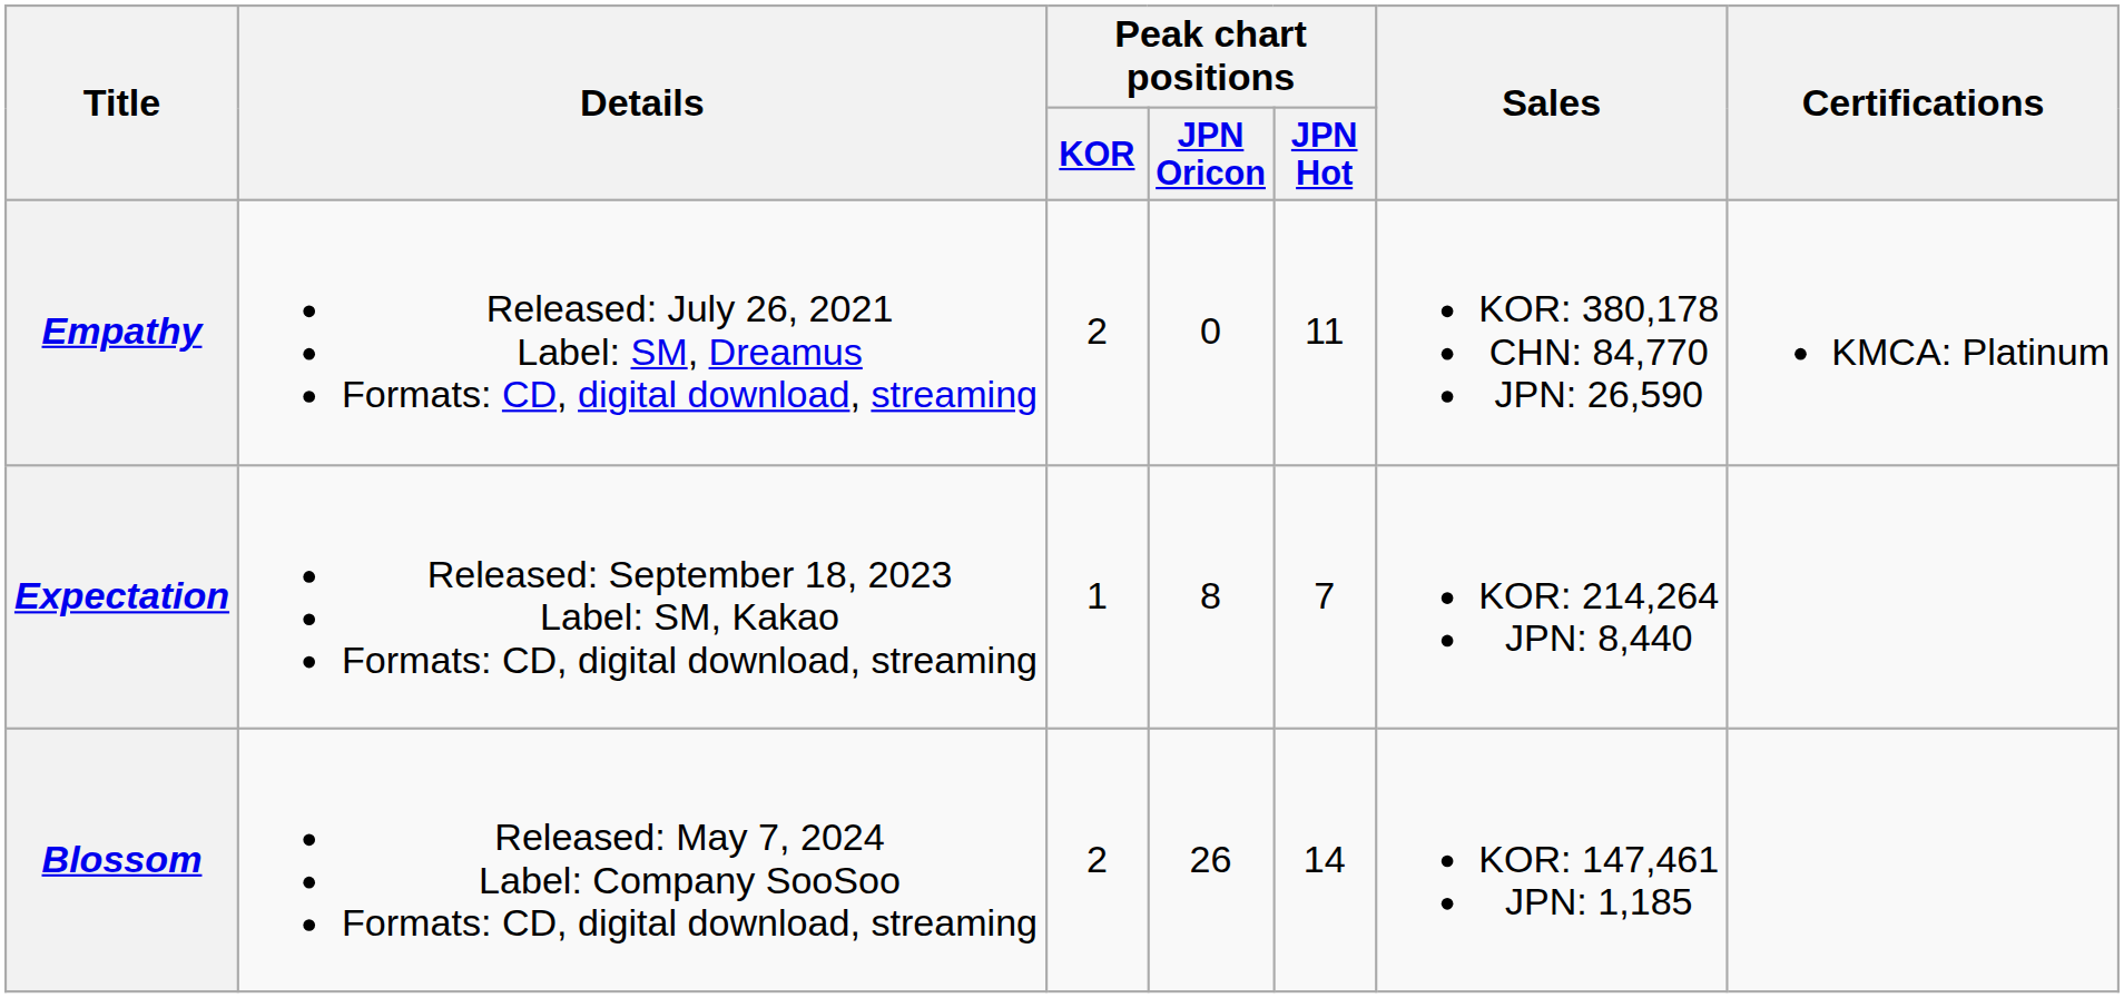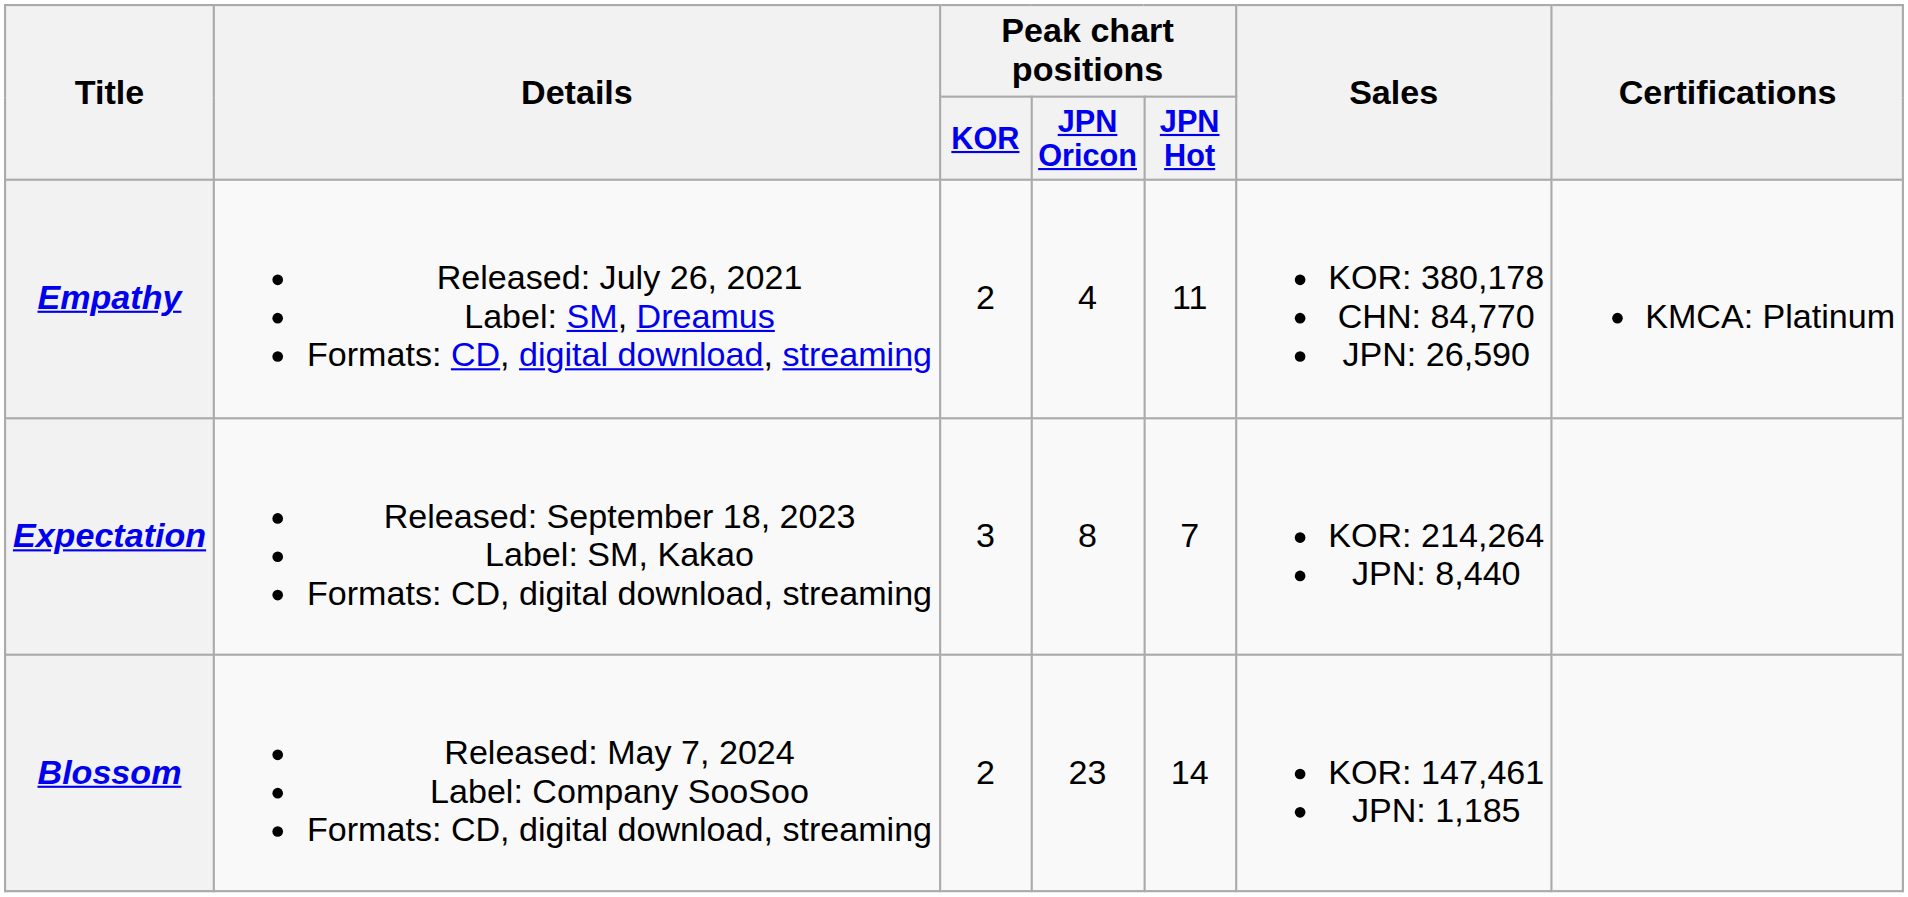Empathy | Peak chart positions / JPN Oricon: 0 -> 4
Expectation | Peak chart positions / KOR: 1 -> 3
Blossom | Peak chart positions / JPN Oricon: 26 -> 23
